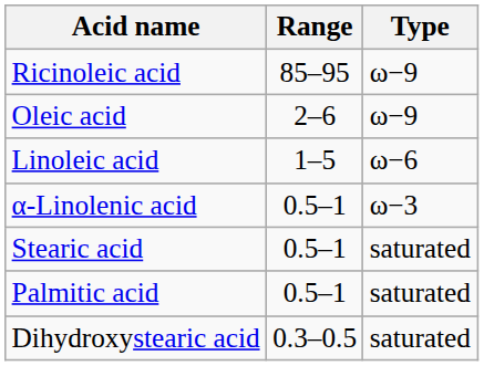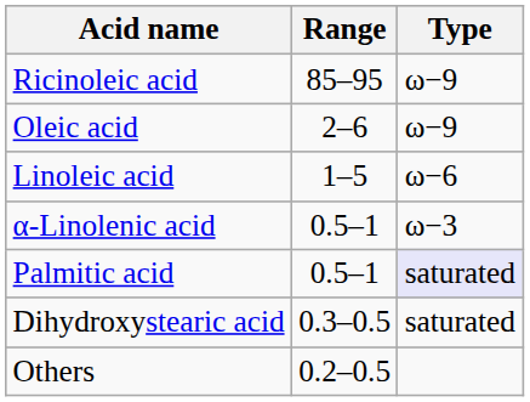- row: Stearic acid | 0.5–1 | saturated
Palmitic acid | Type: no background -> lavender background
+ row: Others | 0.2–0.5
